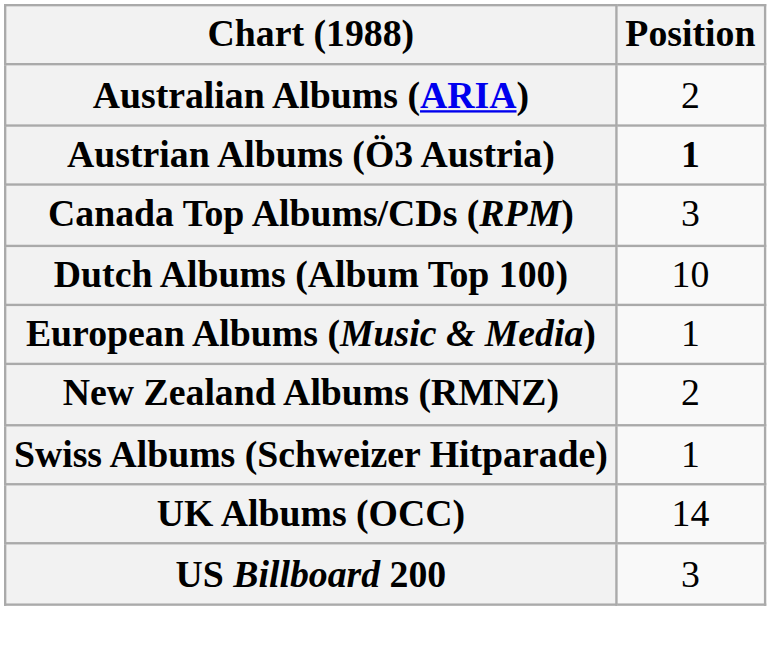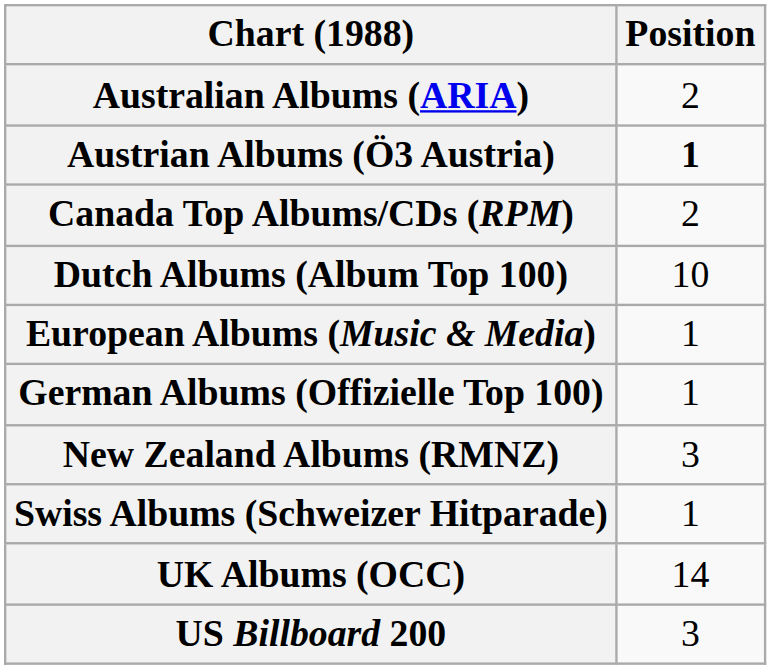Canada Top Albums/CDs (RPM) | Position: 3 -> 2
+ row: German Albums (Offizielle Top 100) | 1
New Zealand Albums (RMNZ) | Position: 2 -> 3
